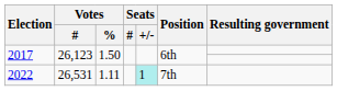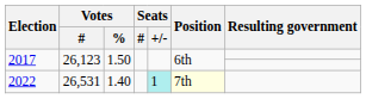2022 | Votes / %: 1.11 -> 1.40
2022 | Position: no background -> lightyellow background
